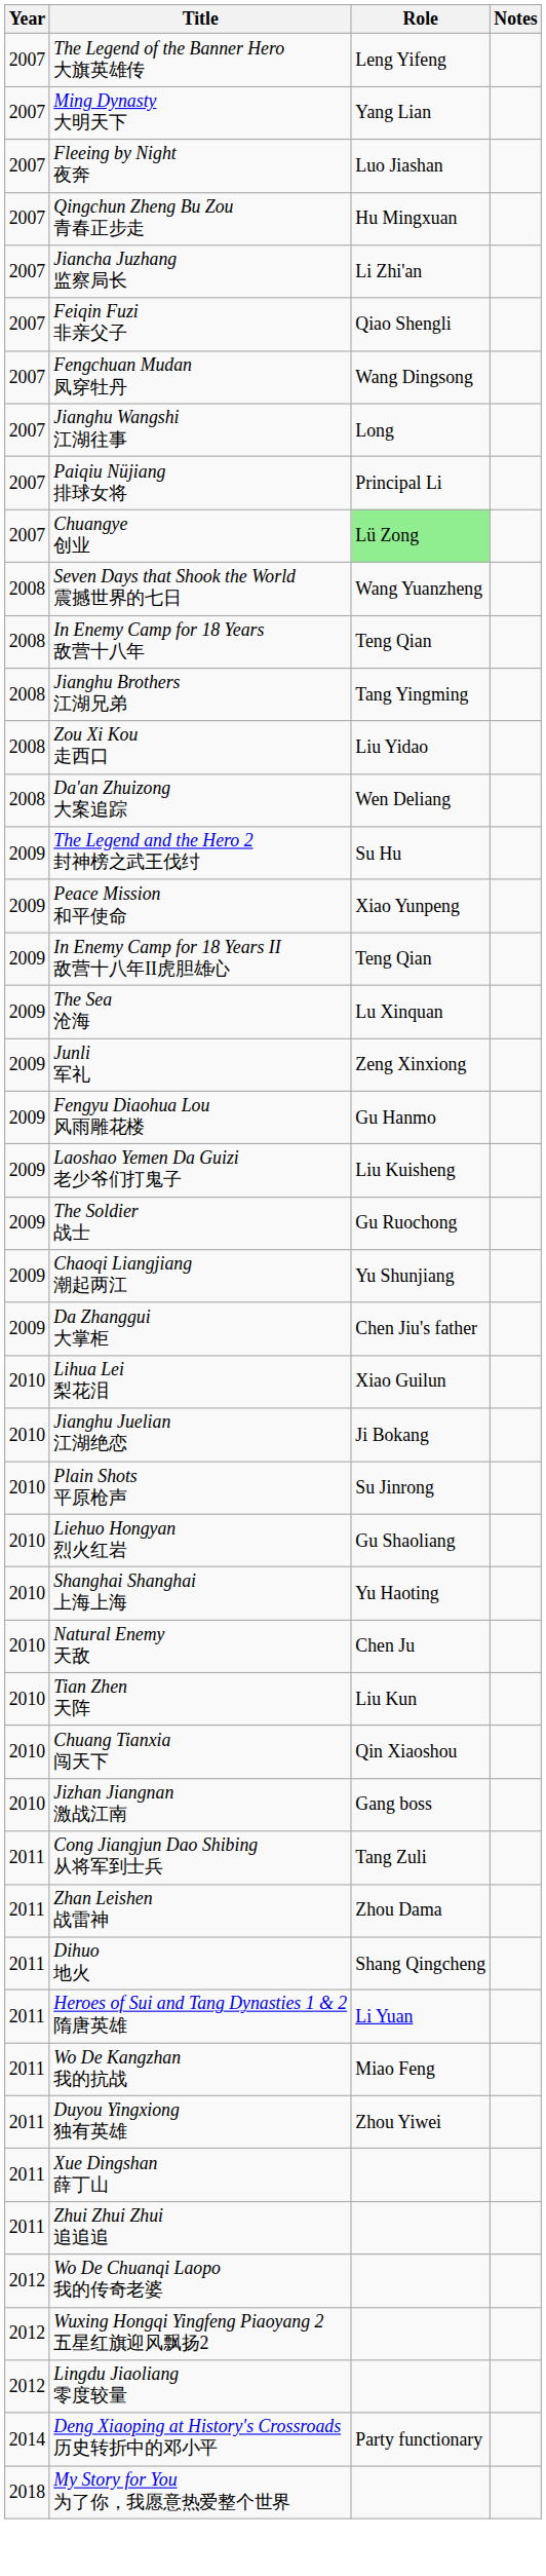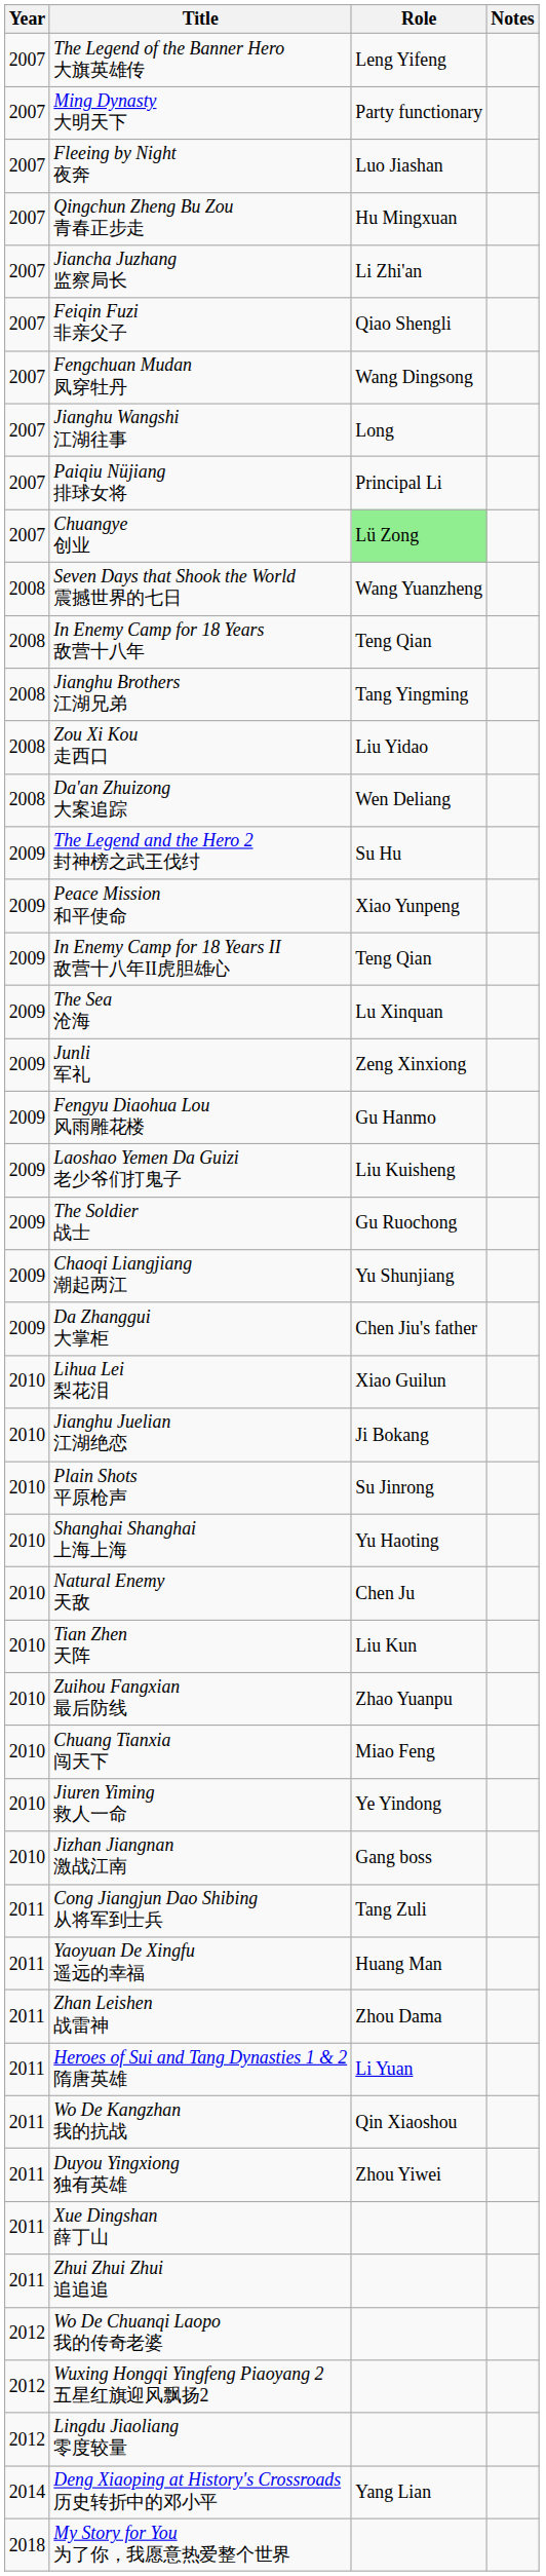Ming Dynasty 大明天下 | Role: Yang Lian -> Party functionary
- row: 2010 | Liehuo Hongyan 烈火红岩 | Gu Shaoliang
+ row: 2010 | Zuihou Fangxian 最后防线 | Zhao Yuanpu
Chuang Tianxia 闯天下 | Role: Qin Xiaoshou -> Miao Feng
+ row: 2010 | Jiuren Yiming 救人一命 | Ye Yindong
+ row: 2011 | Yaoyuan De Xingfu 遥远的幸福 | Huang Man
- row: 2011 | Dihuo 地火 | Shang Qingcheng
Wo De Kangzhan 我的抗战 | Role: Miao Feng -> Qin Xiaoshou
Deng Xiaoping at History's Crossroads 历史转折中的邓小平 | Role: Party functionary -> Yang Lian
